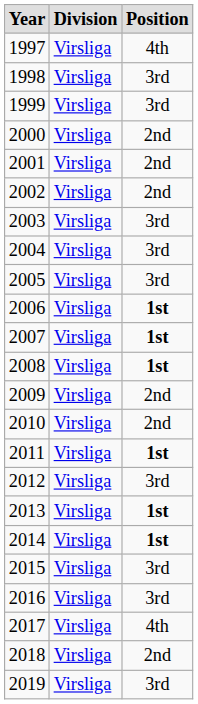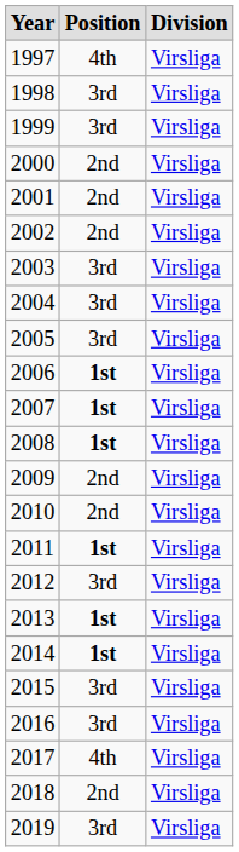columns swapped: Division <-> Position
